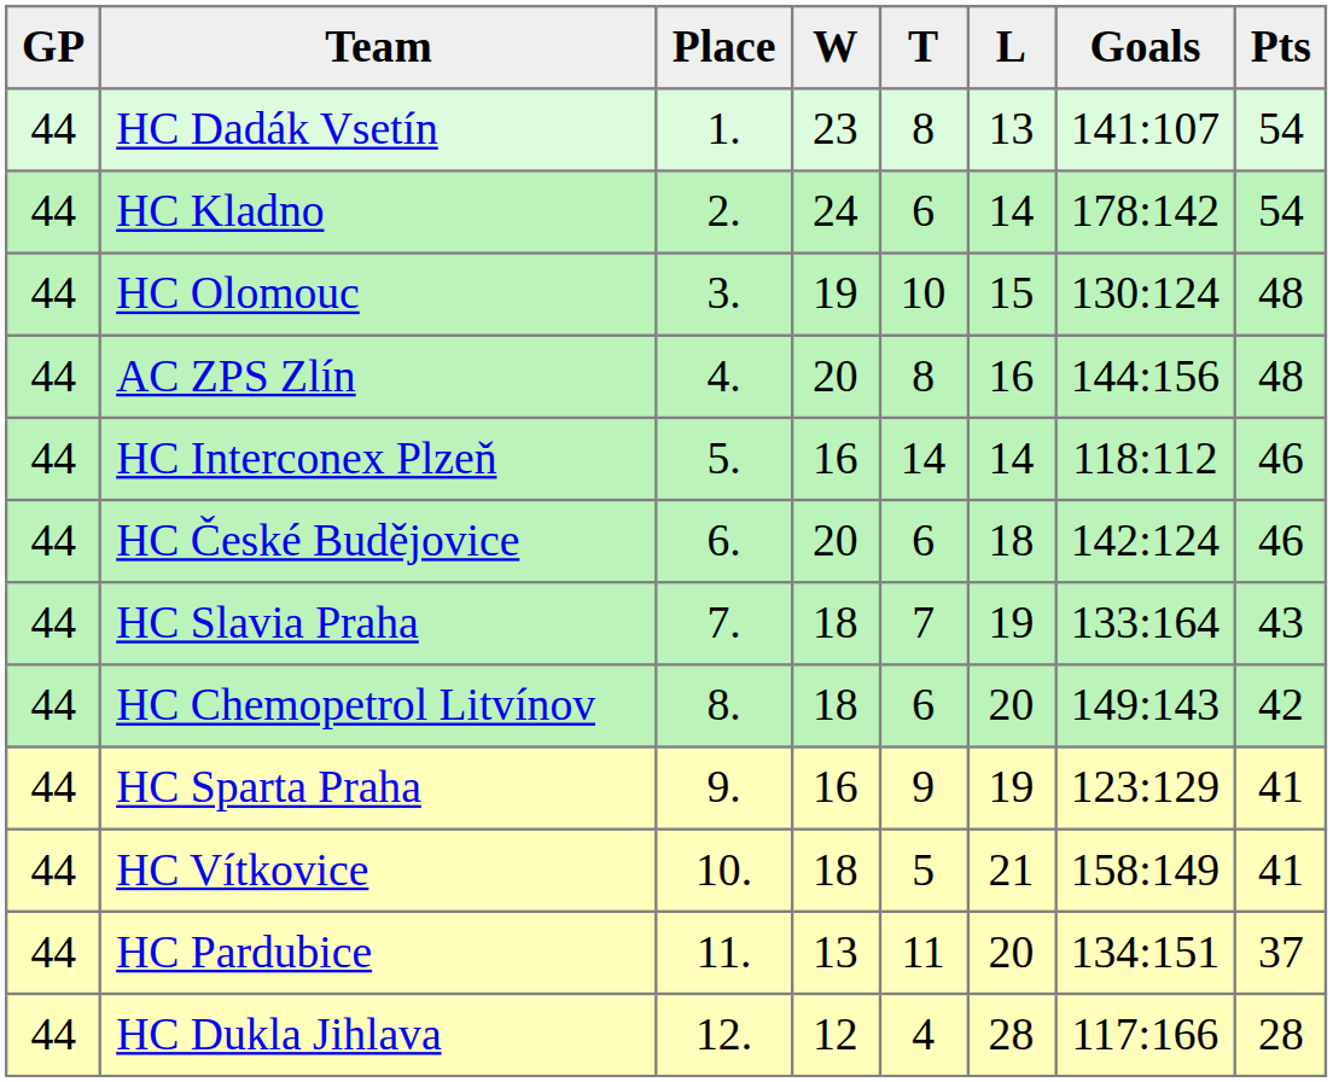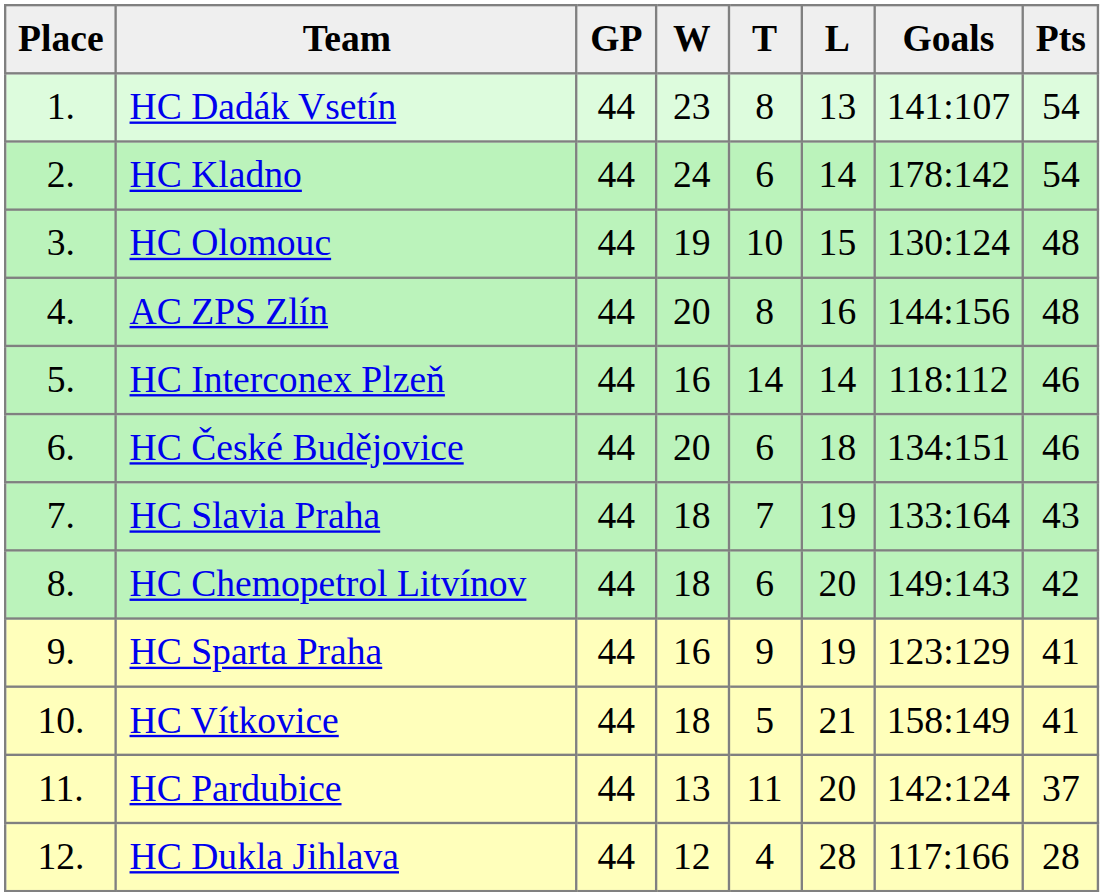columns swapped: Place <-> GP
HC České Budějovice | Goals: 142:124 -> 134:151
HC Pardubice | Goals: 134:151 -> 142:124
